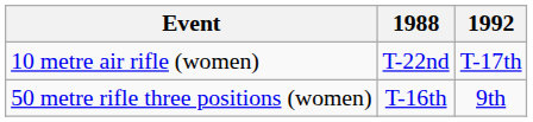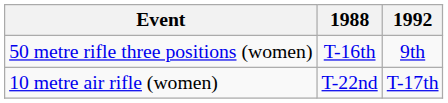rows swapped: 10 metre air rifle (women) <-> 50 metre rifle three positions (women)
